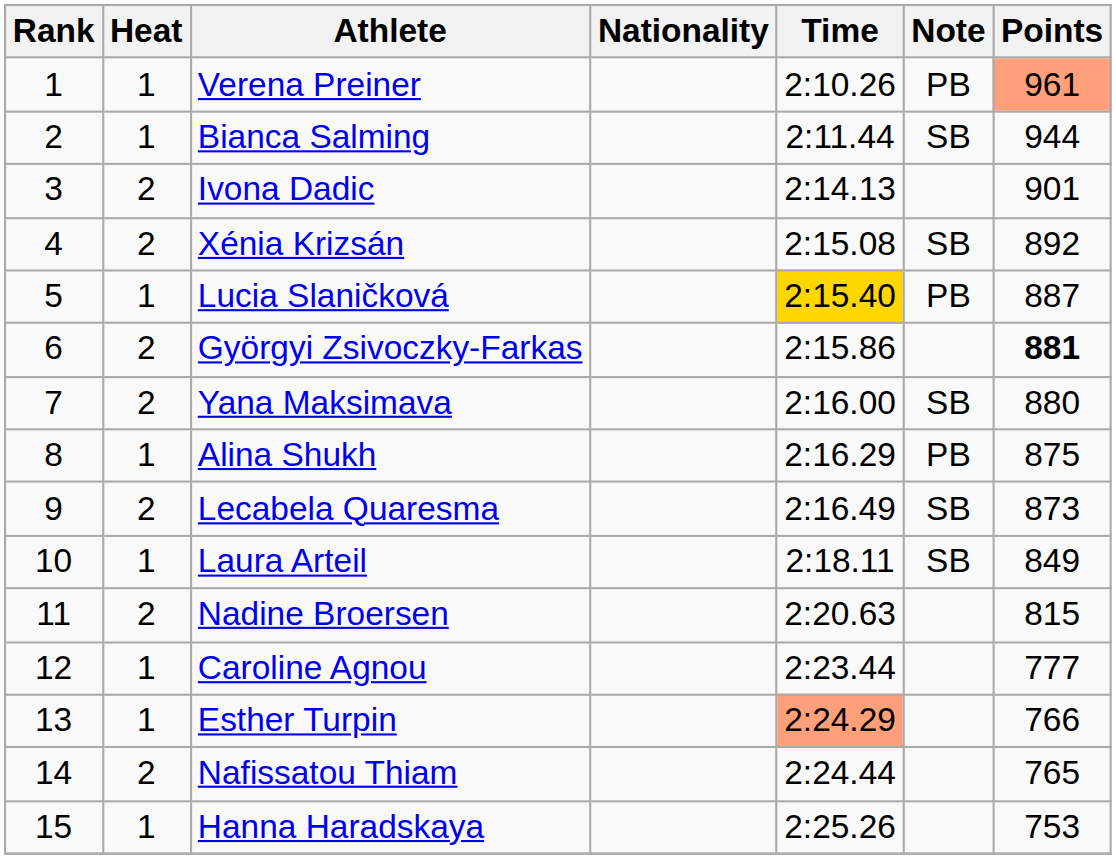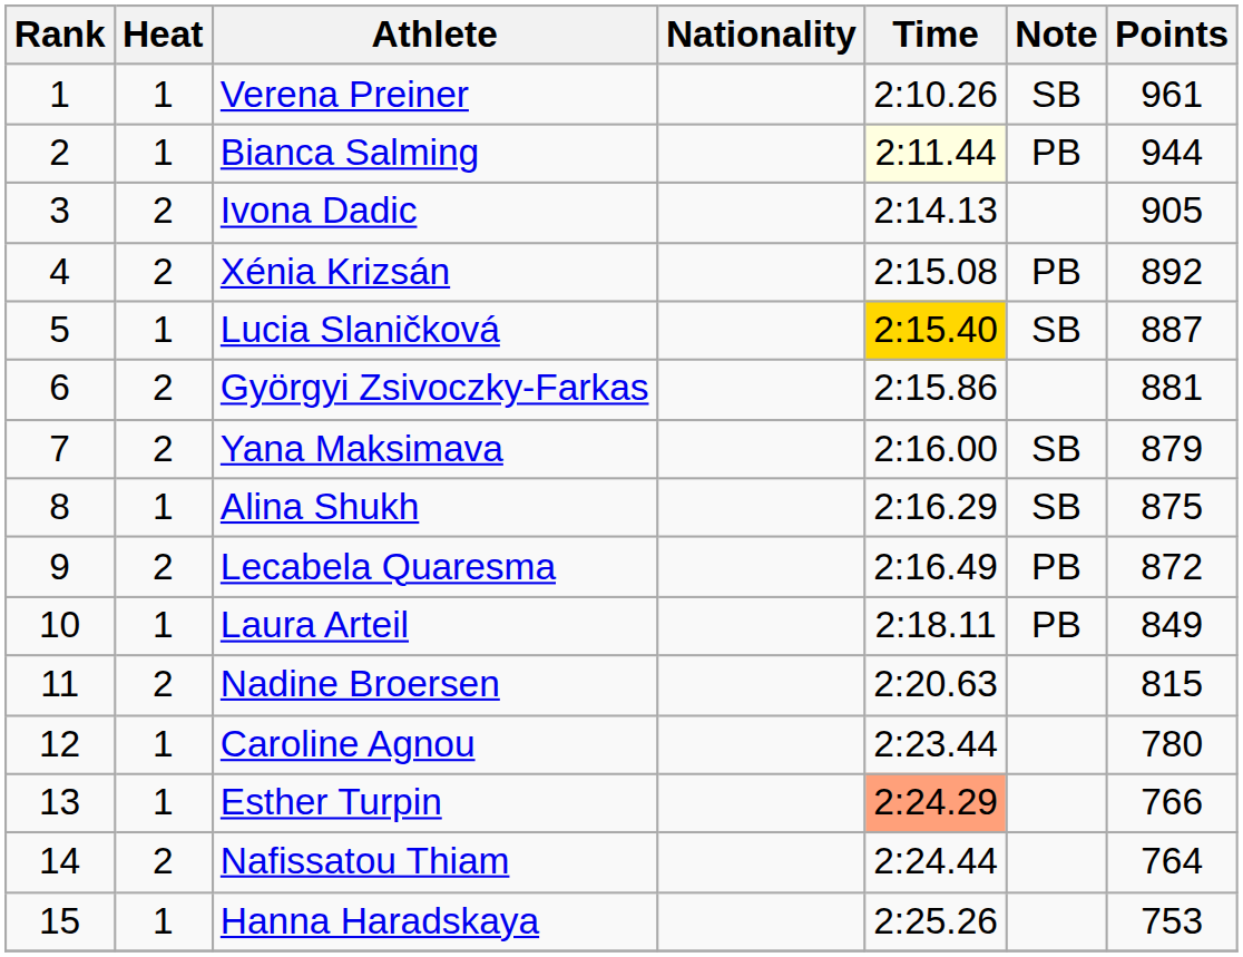Verena Preiner | Note: PB -> SB
Verena Preiner | Points: lightsalmon background -> no background
Bianca Salming | Time: no background -> lightyellow background
Bianca Salming | Note: SB -> PB
Ivona Dadic | Points: 901 -> 905
Xénia Krizsán | Note: SB -> PB
Lucia Slaničková | Note: PB -> SB
Györgyi Zsivoczky-Farkas | Points: bold -> normal
Yana Maksimava | Points: 880 -> 879
Alina Shukh | Note: PB -> SB
Lecabela Quaresma | Note: SB -> PB
Lecabela Quaresma | Points: 873 -> 872
Laura Arteil | Note: SB -> PB
Caroline Agnou | Points: 777 -> 780
Nafissatou Thiam | Points: 765 -> 764
